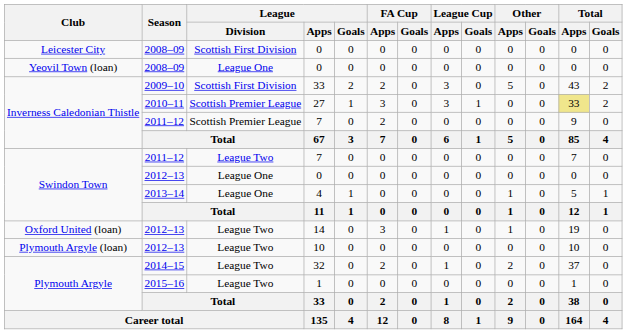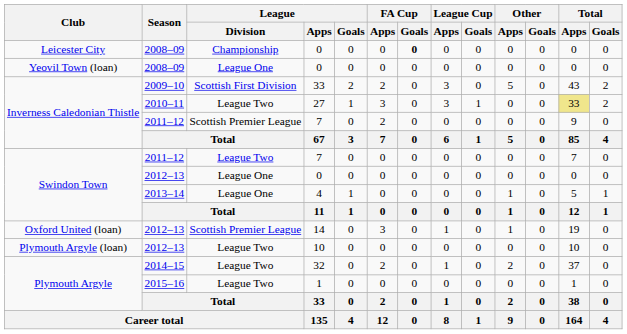Leicester City / 0 | League / Division: Scottish First Division -> Championship
Leicester City / 0 | FA Cup / Goals: normal -> bold
27 | League / Division: Scottish Premier League -> League Two
14 | League / Division: League Two -> Scottish Premier League
